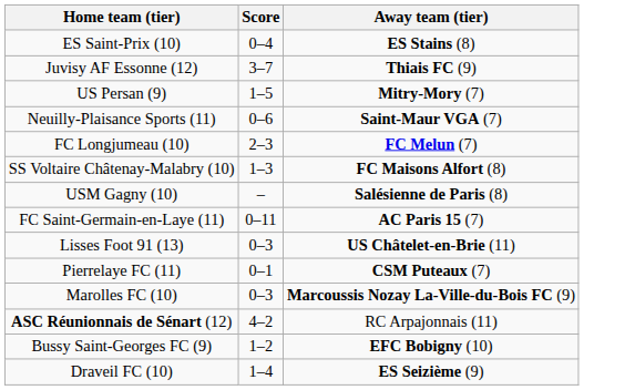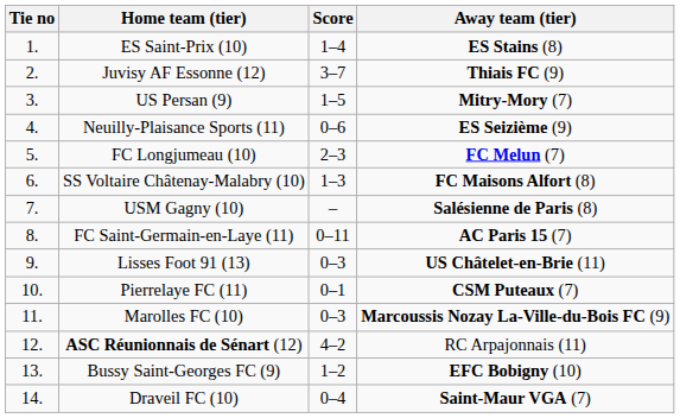+ column: Tie no | 1. | 2. | 3. | 4. | 5. | 6. | 7. | 8. | 9. | 10. | 11. | 12. | 13. | 14.
ES Saint-Prix (10) | Score: 0–4 -> 1–4
Neuilly-Plaisance Sports (11) | Away team (tier): Saint-Maur VGA (7) -> ES Seizième (9)
Draveil FC (10) | Score: 1–4 -> 0–4
Draveil FC (10) | Away team (tier): ES Seizième (9) -> Saint-Maur VGA (7)
